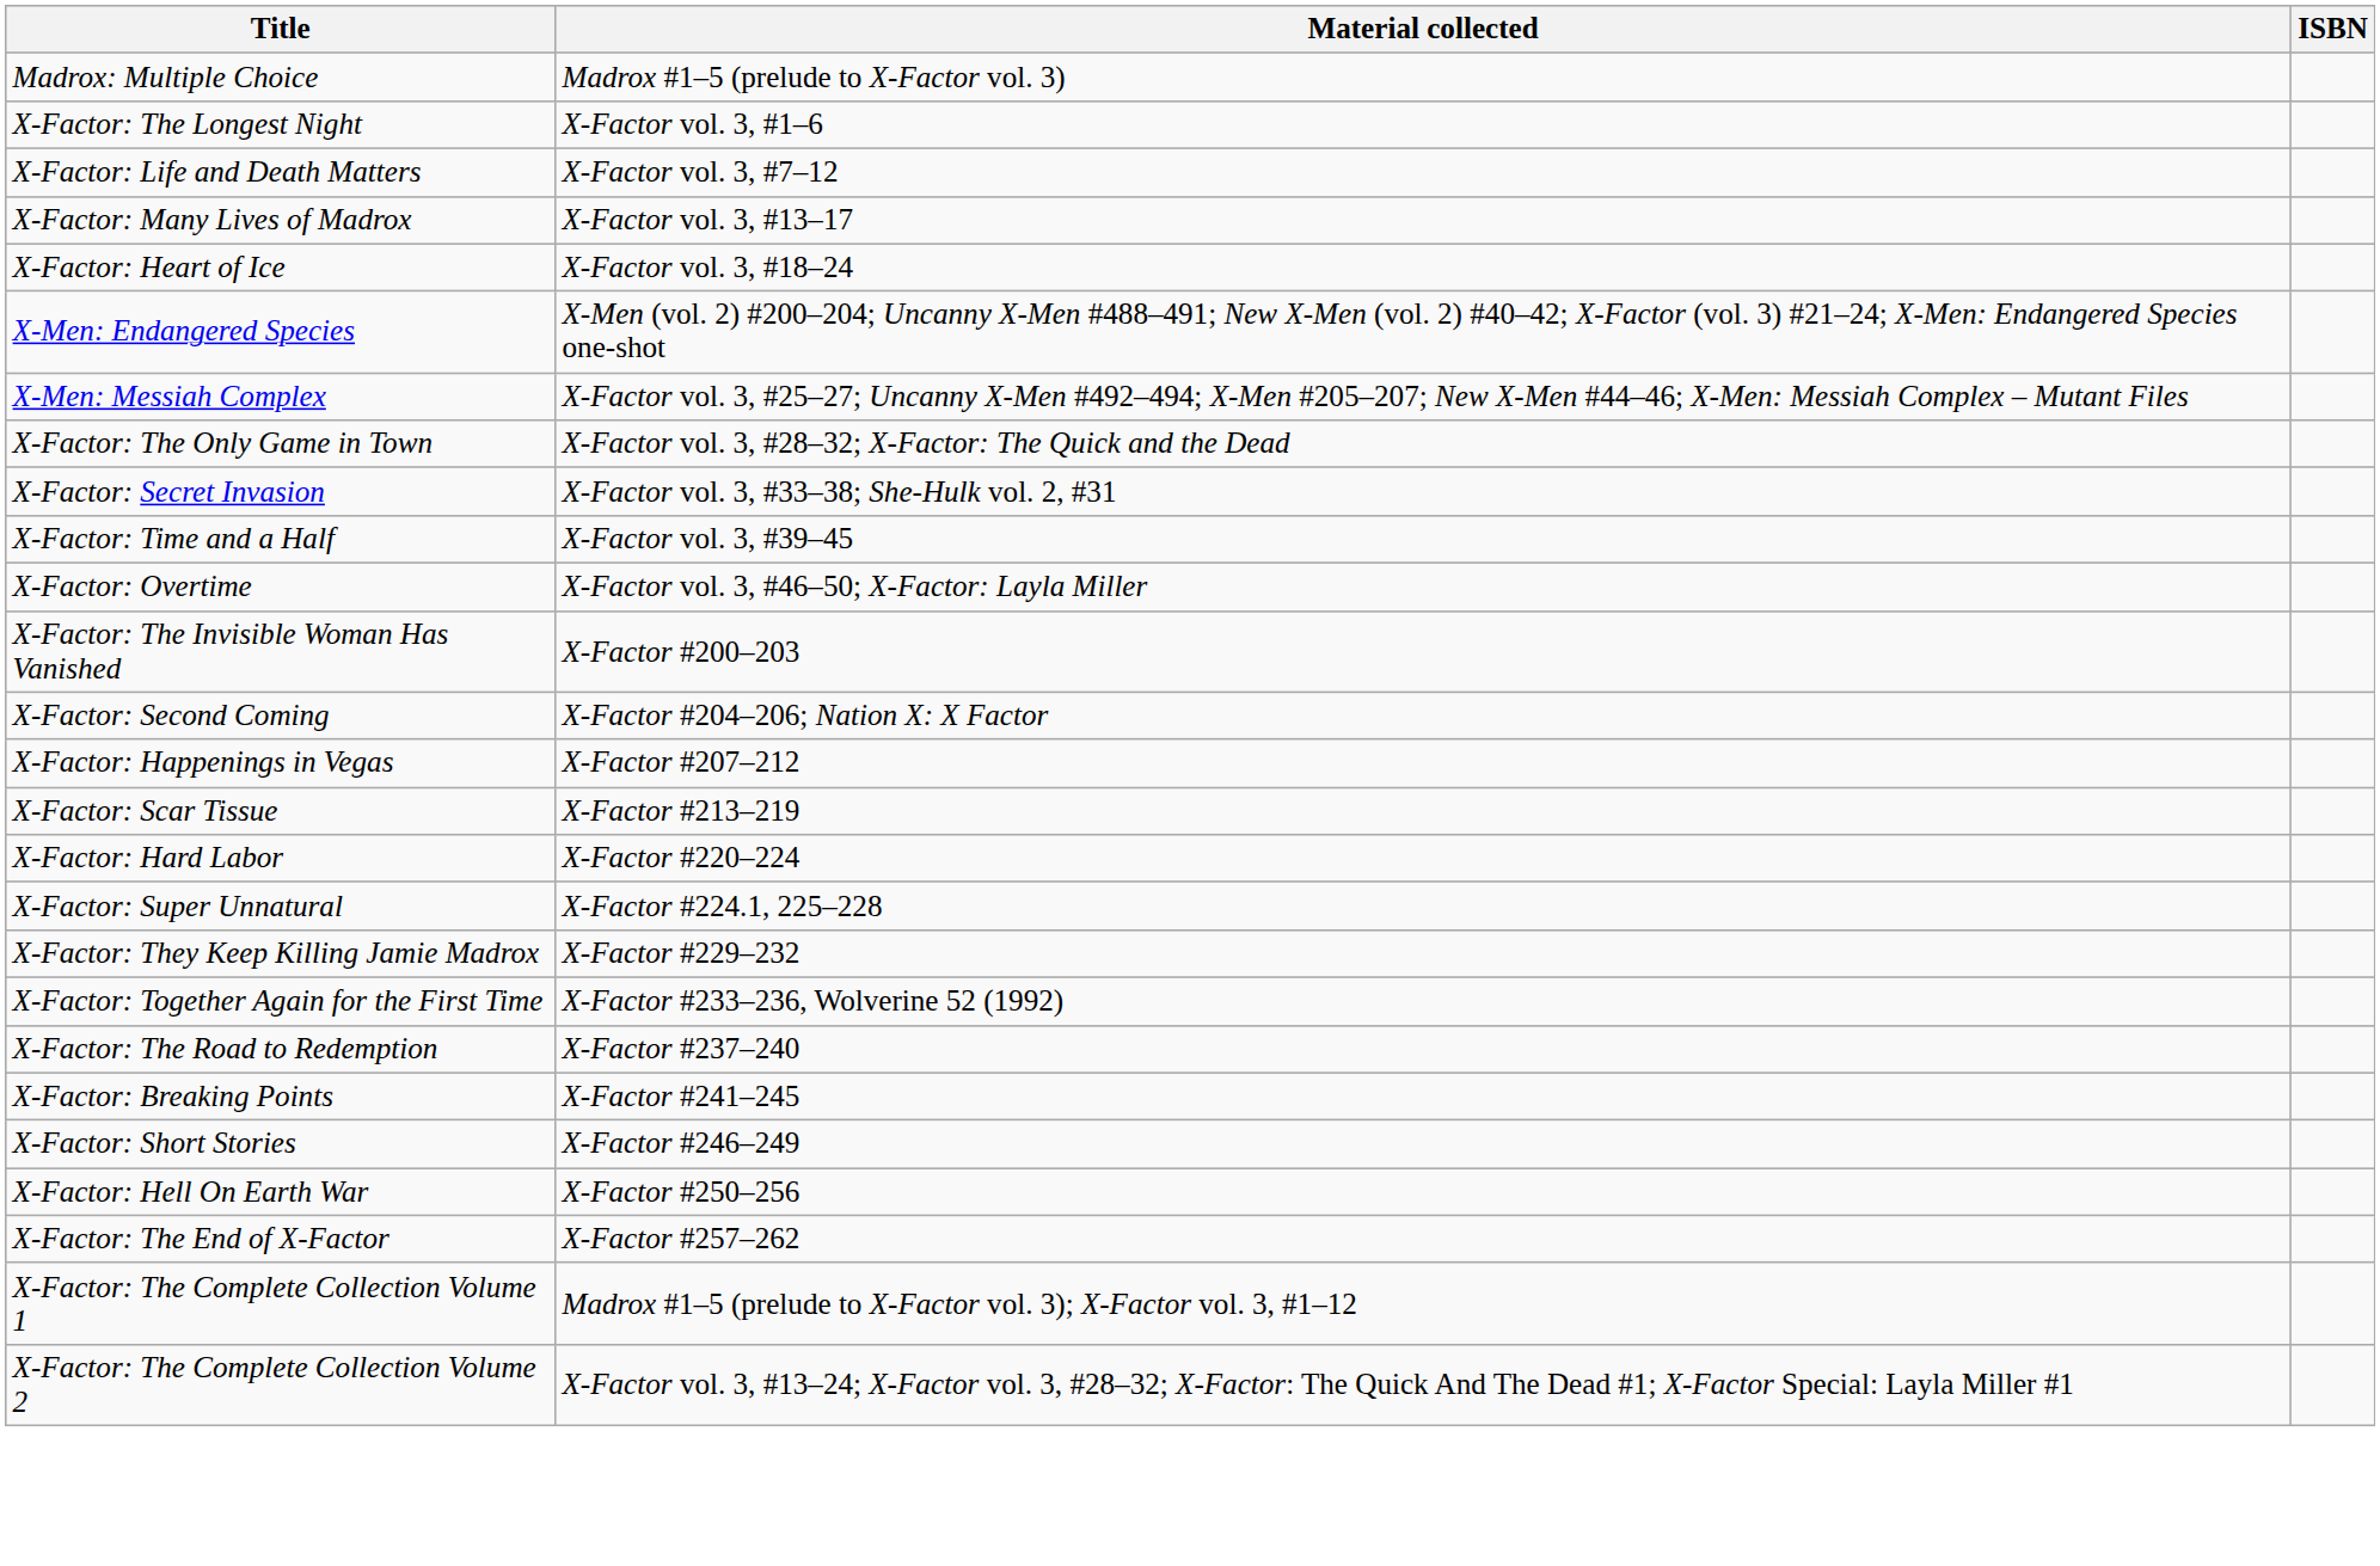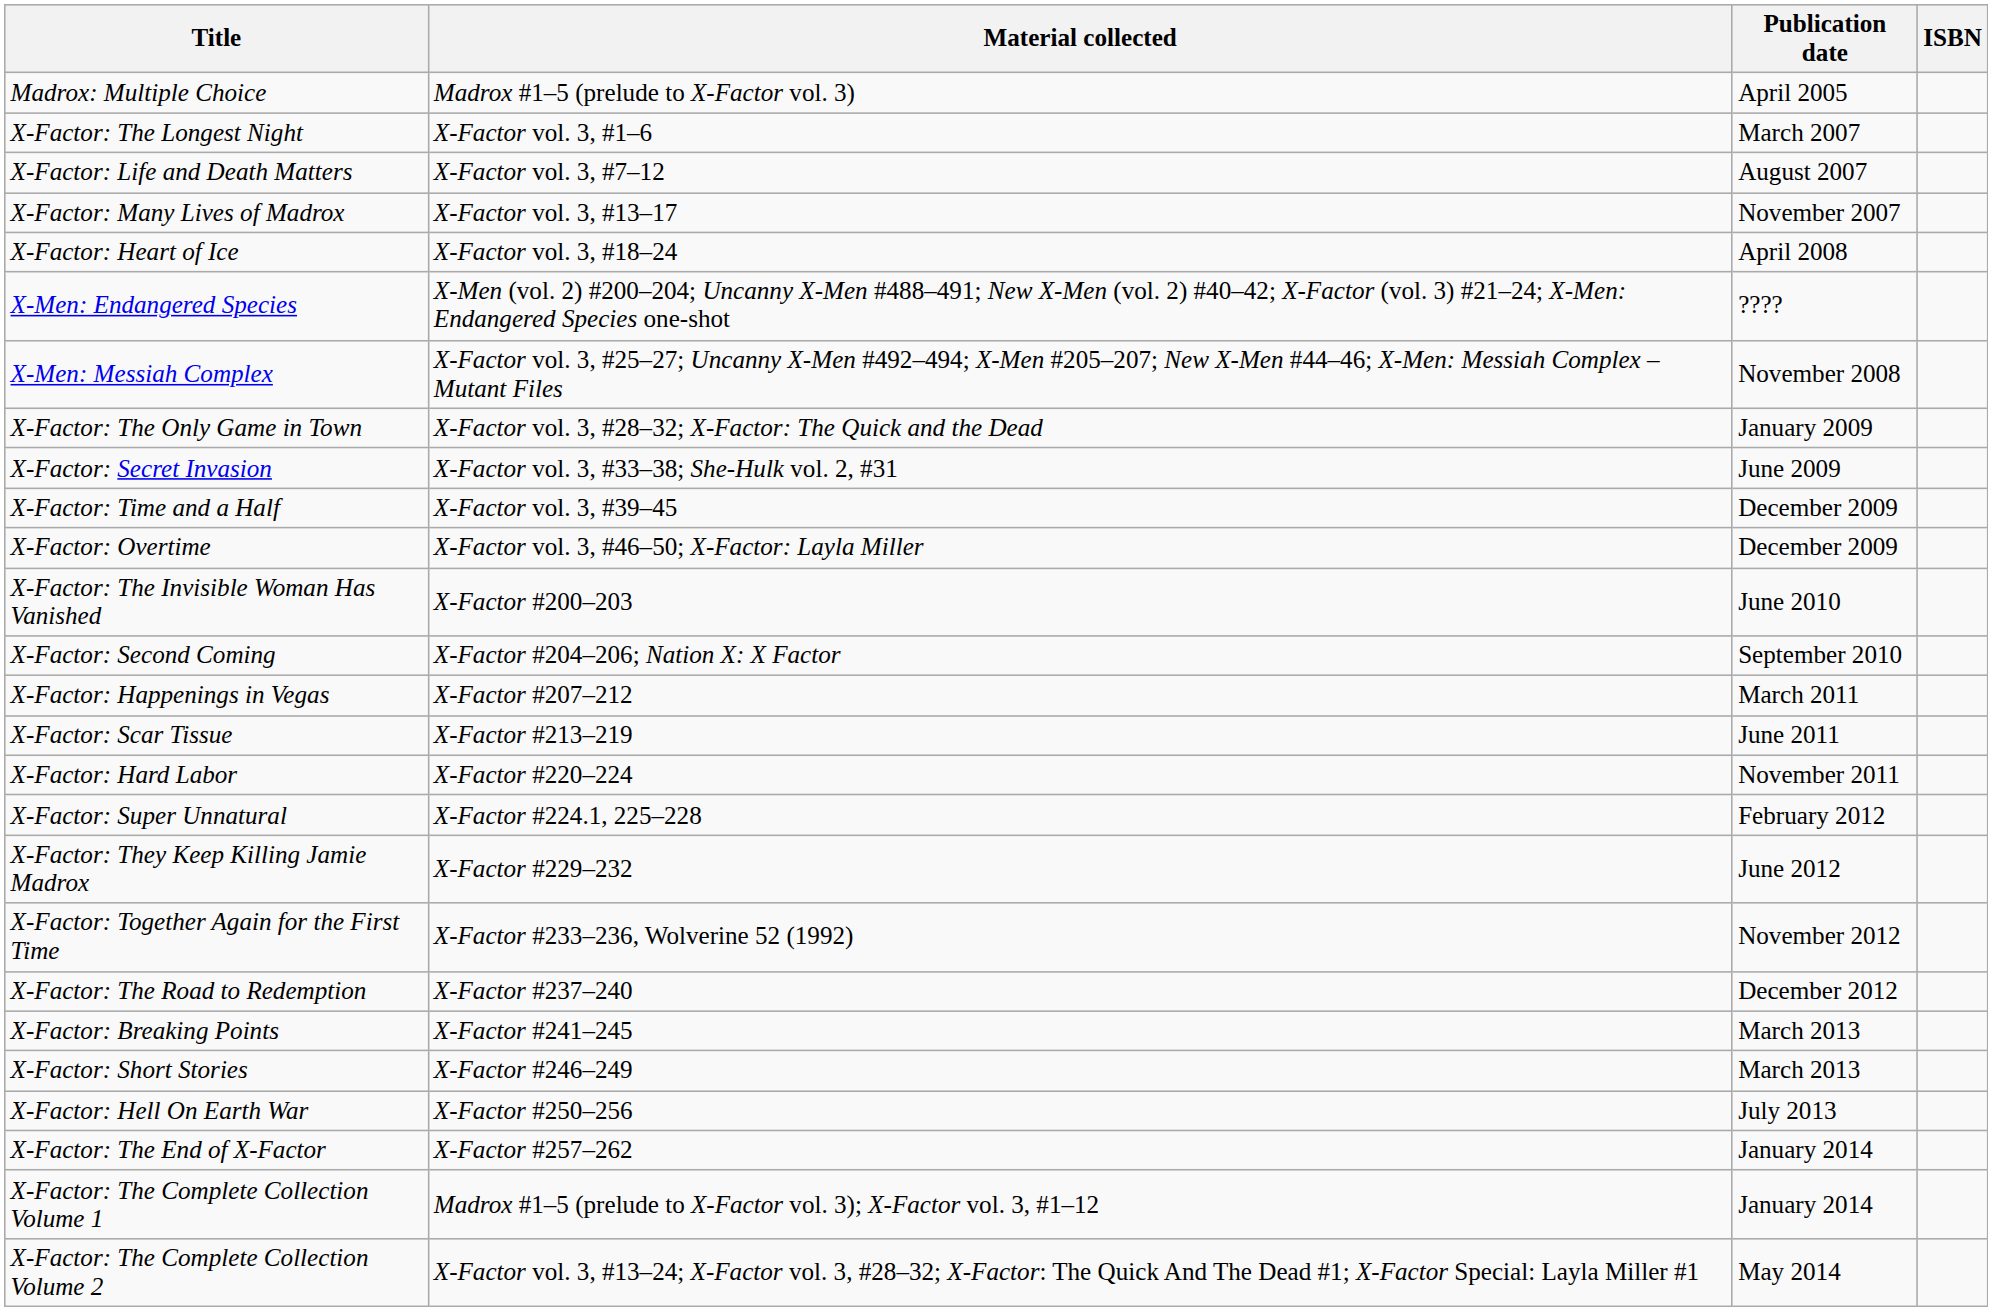+ column: Publication date | April 2005 | March 2007 | August 2007 | November 2007 | April 2008 | ???? | November 2008 | January 2009 | June 2009 | December 2009 | December 2009 | June 2010 | September 2010 | March 2011 | June 2011 | November 2011 | February 2012 | June 2012 | November 2012 | December 2012 | March 2013 | March 2013 | July 2013 | January 2014 | January 2014 | May 2014
